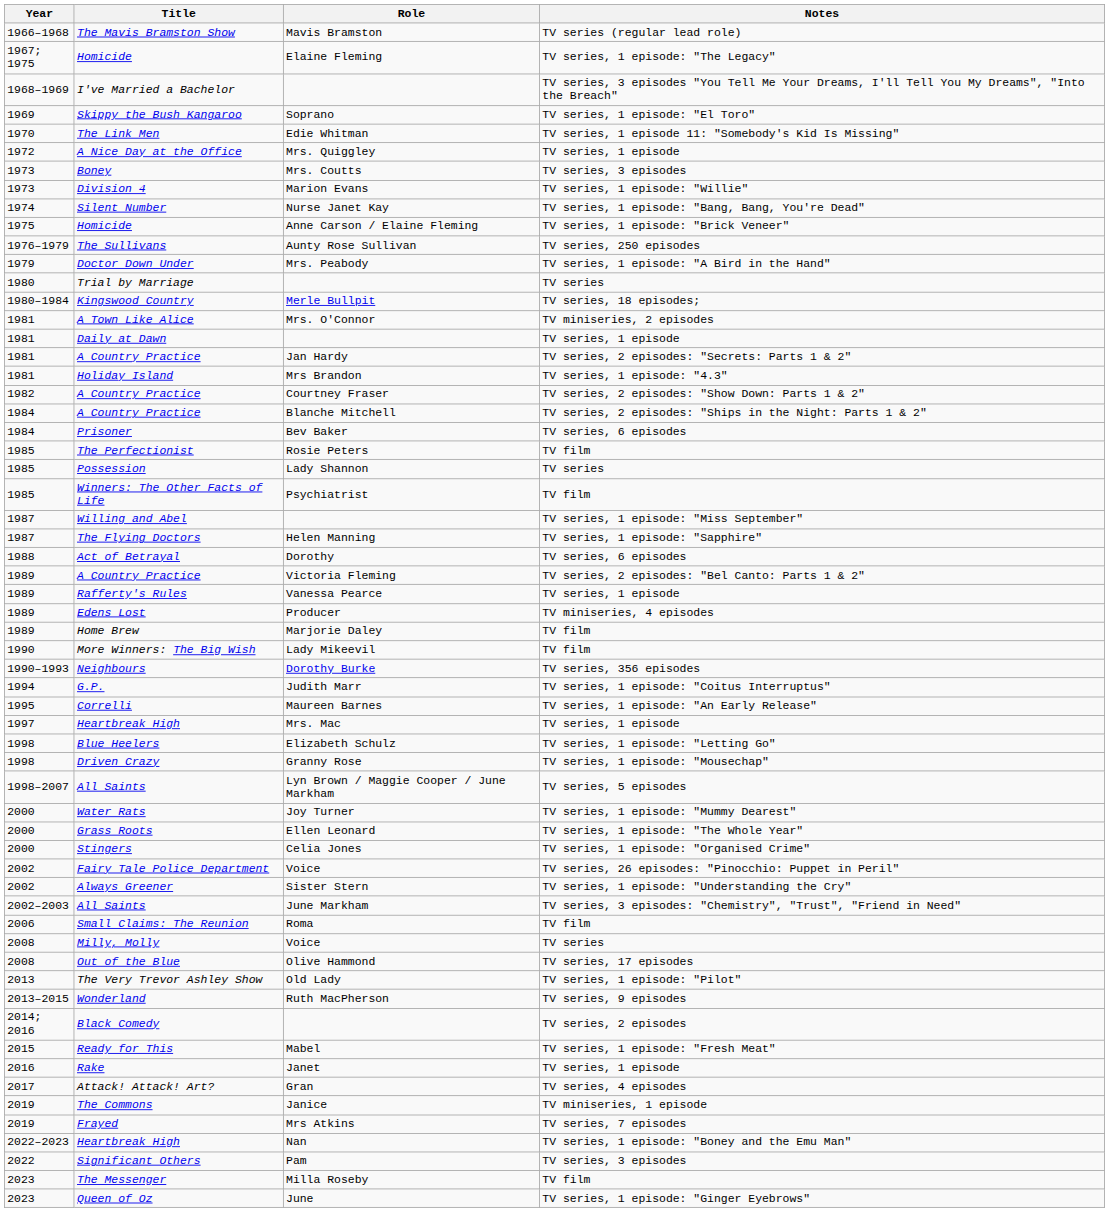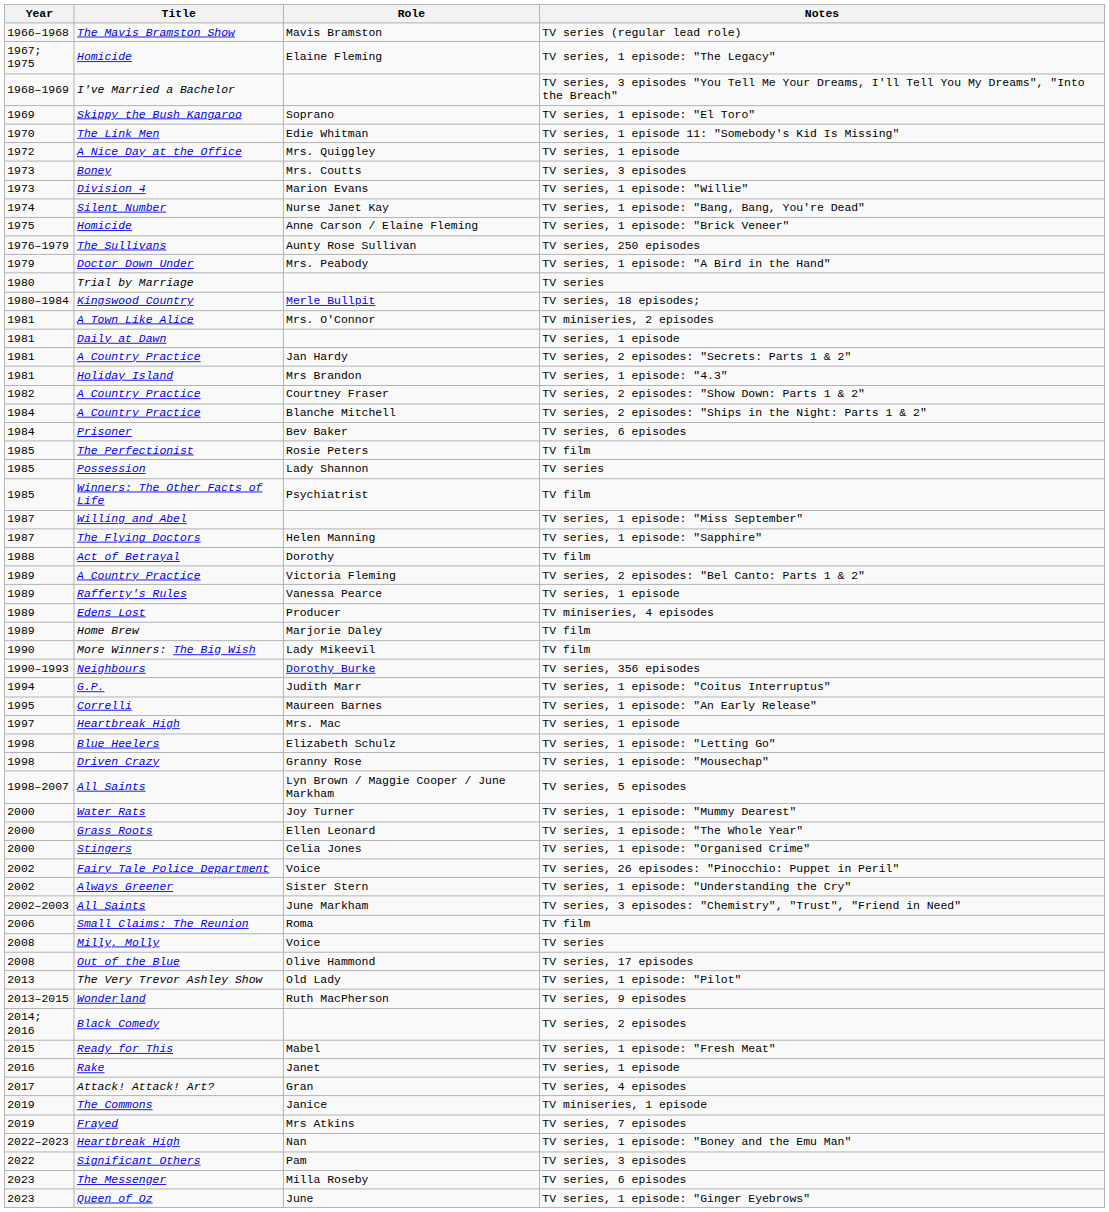Dorothy | Notes: TV series, 6 episodes -> TV film
Milla Roseby | Notes: TV film -> TV series, 6 episodes
